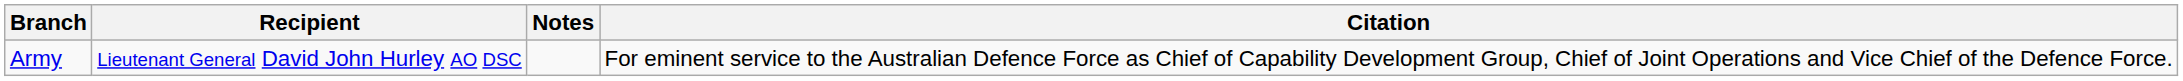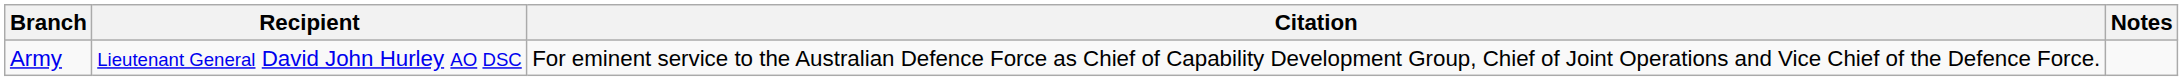columns swapped: Citation <-> Notes
